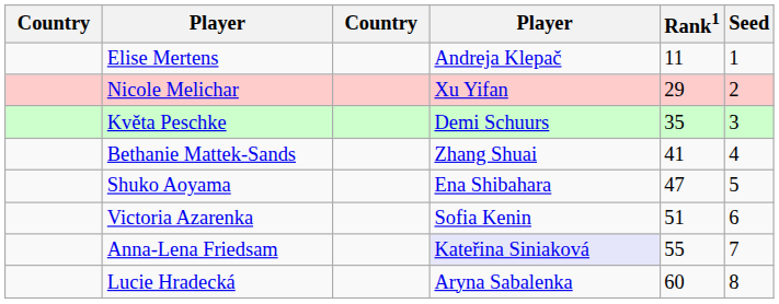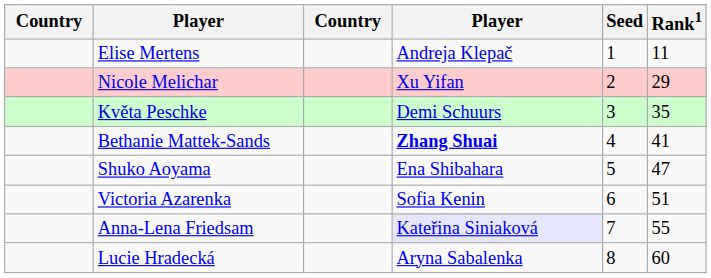columns swapped: Rank1 <-> Seed
Bethanie Mattek-Sands | column 4: normal -> bold
